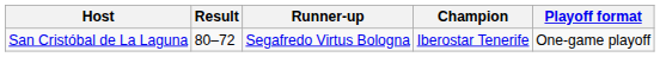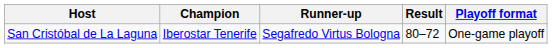columns swapped: Champion <-> Result
